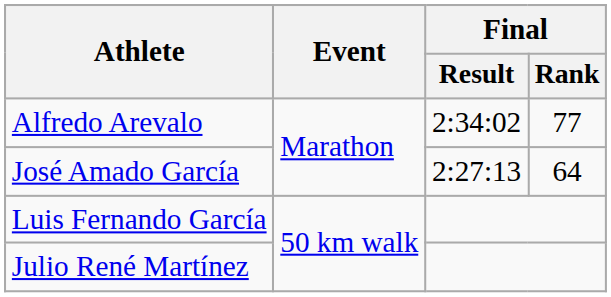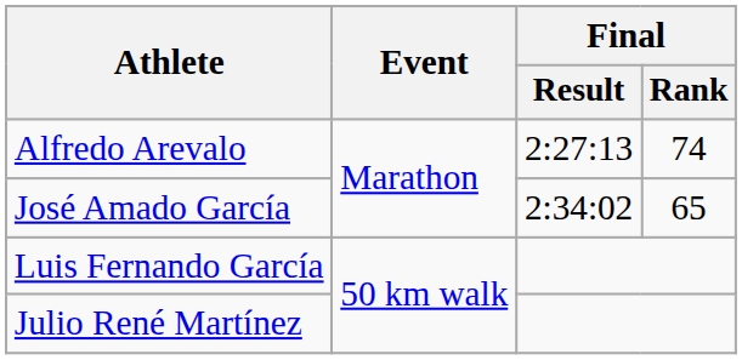Alfredo Arevalo | Final / Result: 2:34:02 -> 2:27:13
Alfredo Arevalo | Final / Rank: 77 -> 74
José Amado García | Final / Result: 2:27:13 -> 2:34:02
José Amado García | Final / Rank: 64 -> 65
